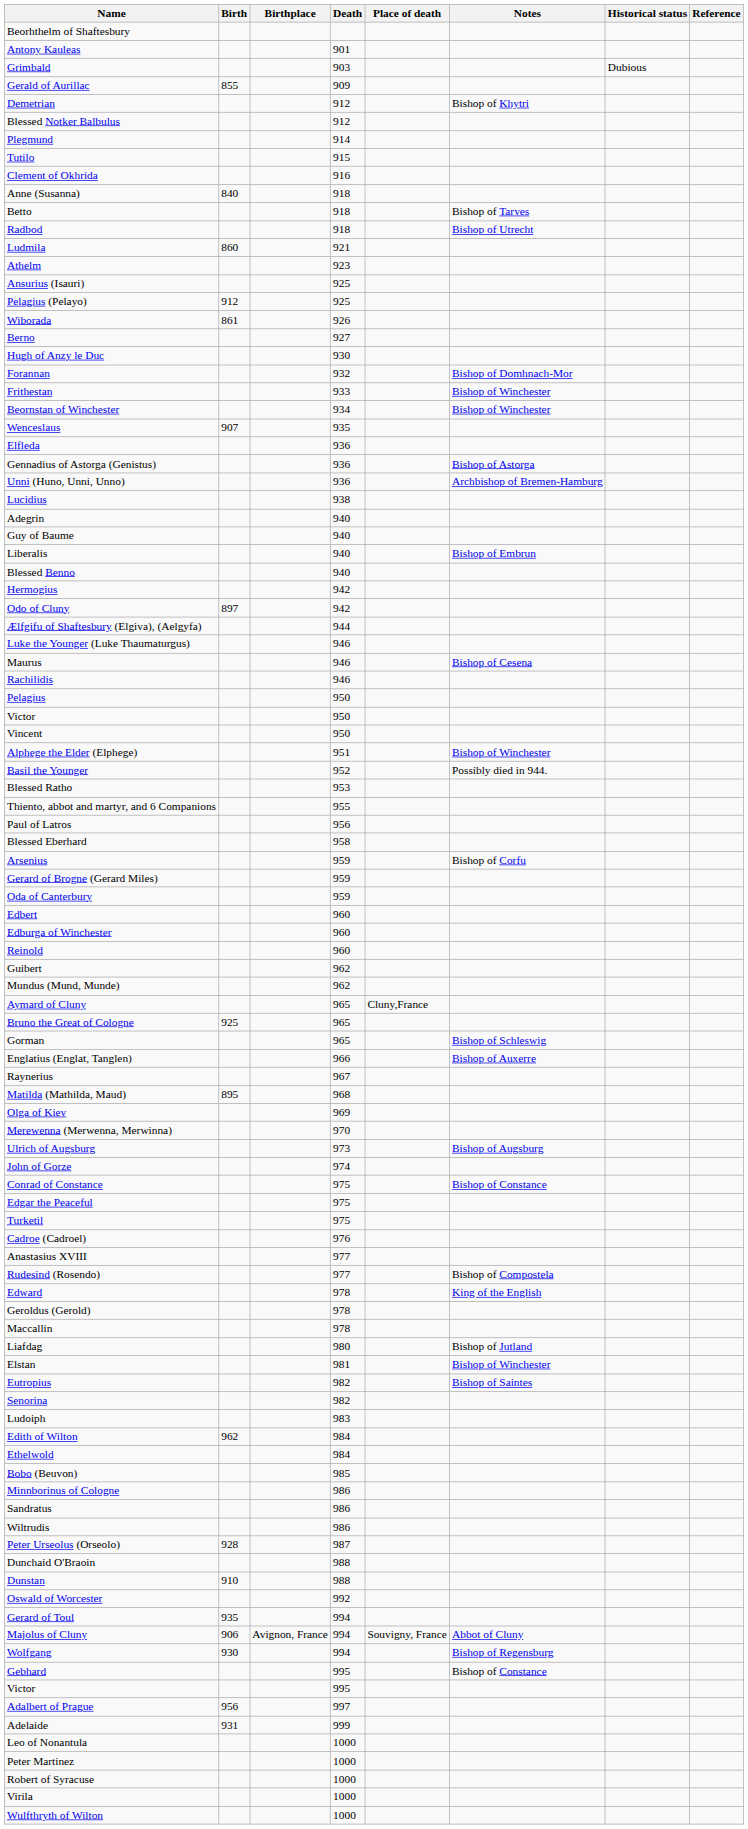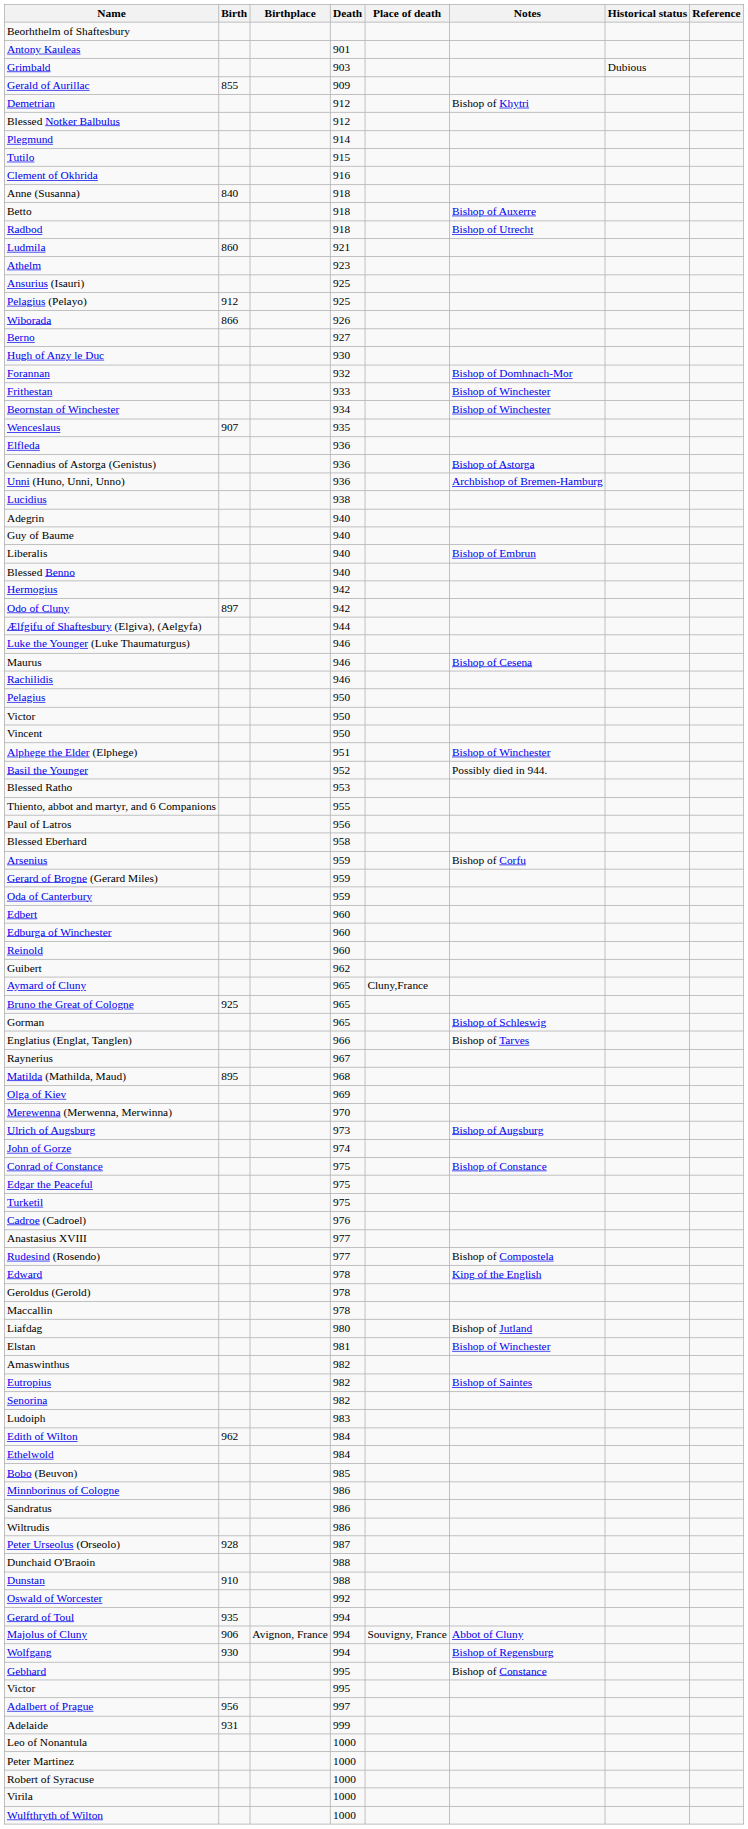Betto | Notes: Bishop of Tarves -> Bishop of Auxerre
Wiborada | Birth: 861 -> 866
- row: Mundus (Mund, Munde) | 962
Englatius (Englat, Tanglen) | Notes: Bishop of Auxerre -> Bishop of Tarves
+ row: Amaswinthus | 982
